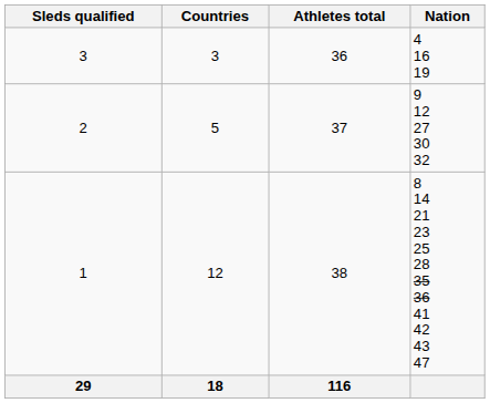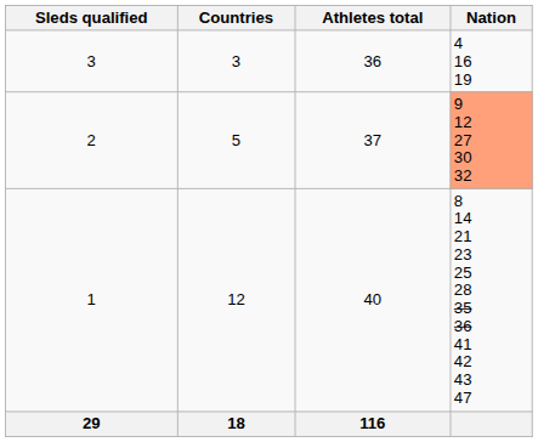2 | Nation: no background -> lightsalmon background
1 | Athletes total: 38 -> 40
